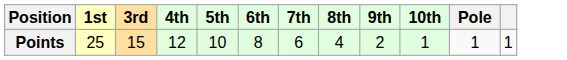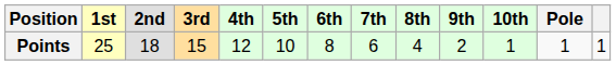+ column: 2nd | 18
